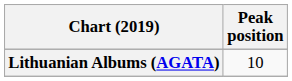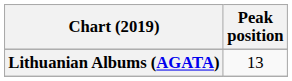Lithuanian Albums (AGATA) | Peak position: 10 -> 13
